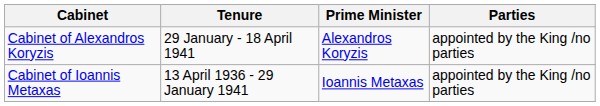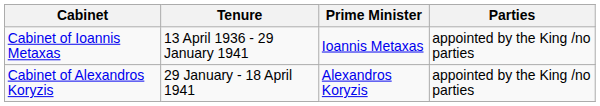rows swapped: Cabinet of Alexandros Koryzis <-> Cabinet of Ioannis Metaxas
